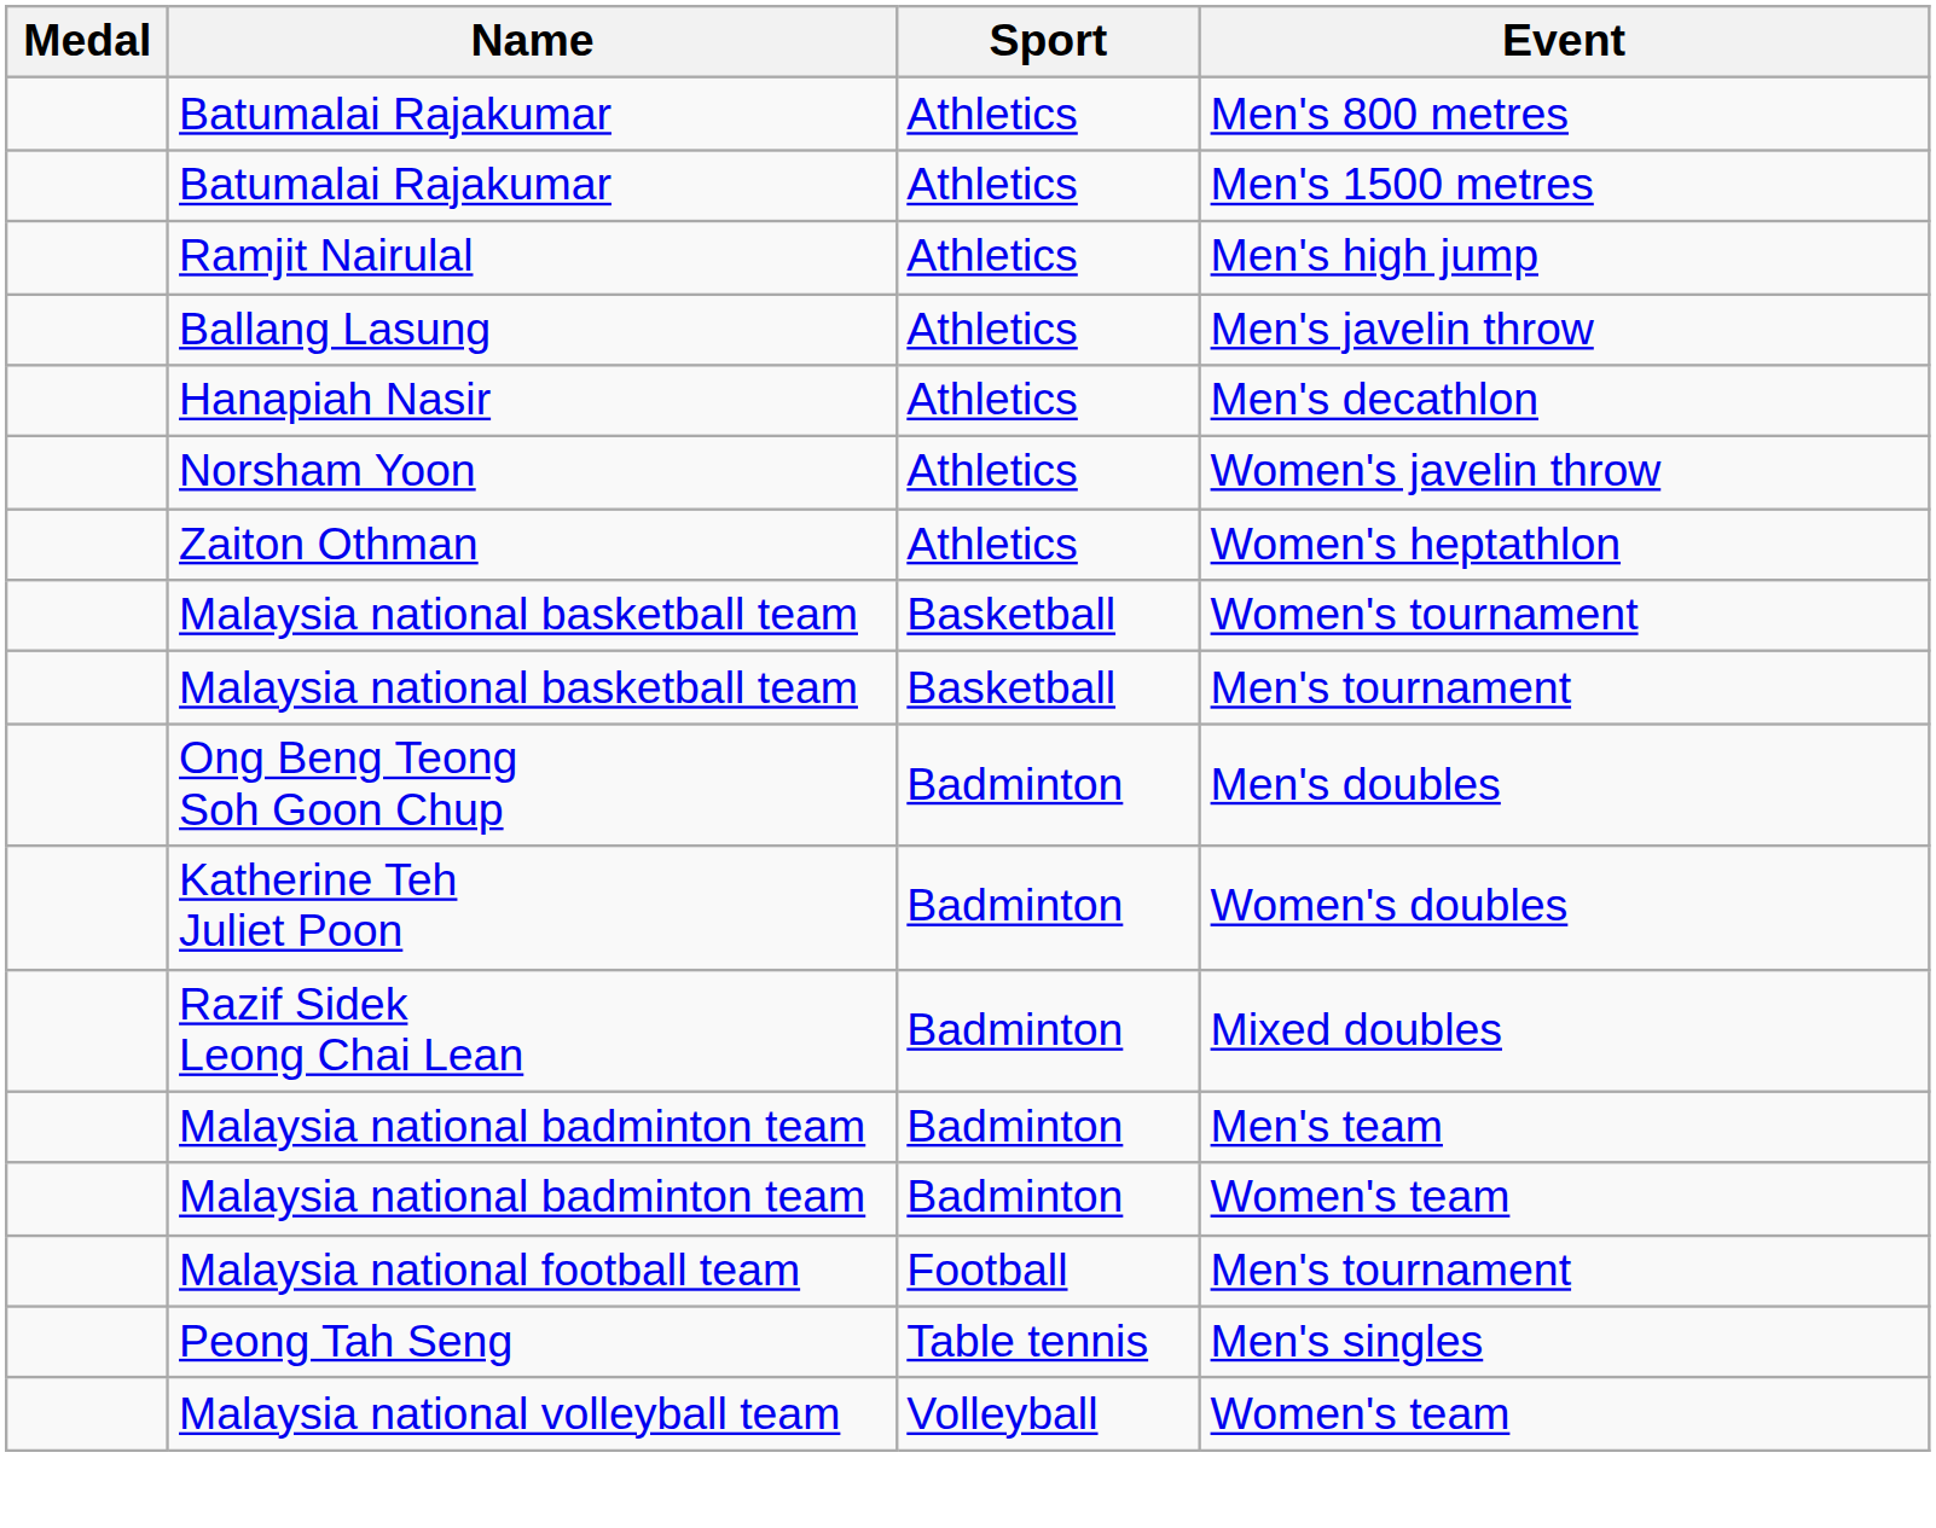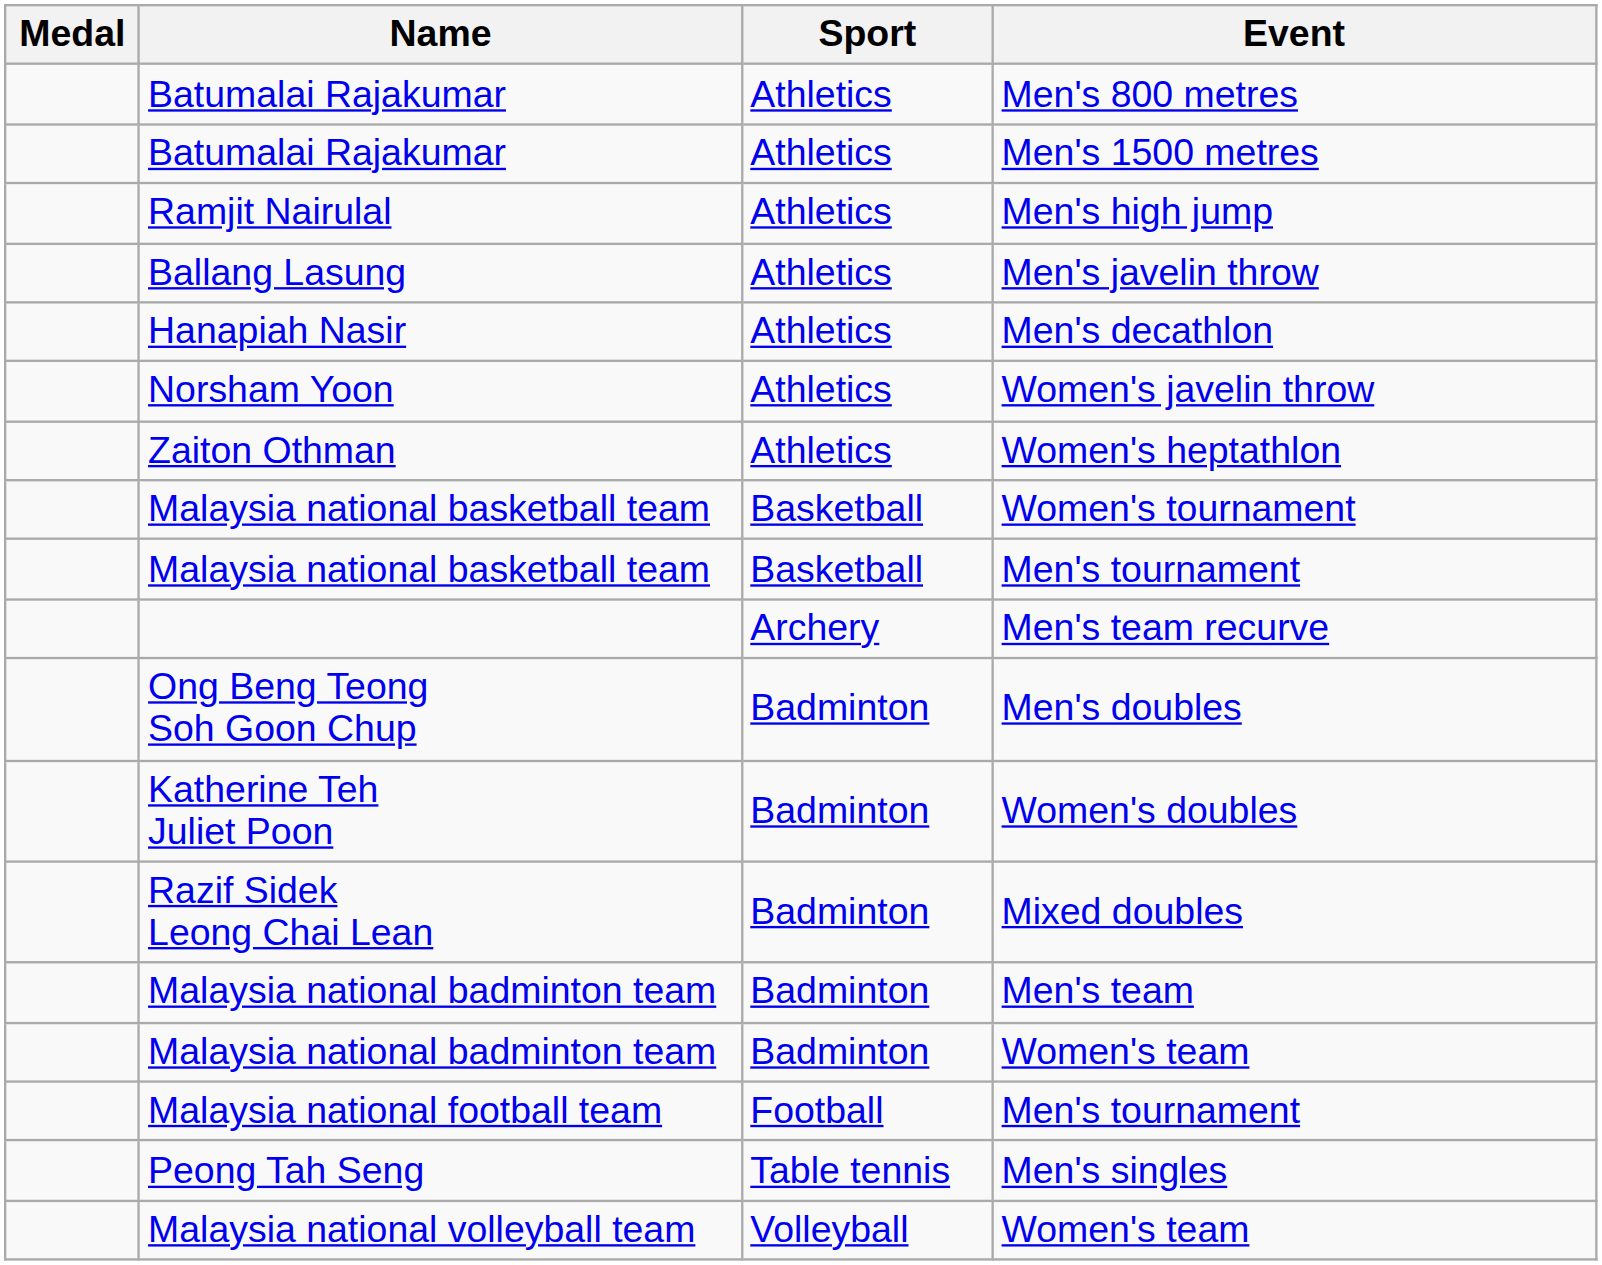+ row: Archery | Men's team recurve
